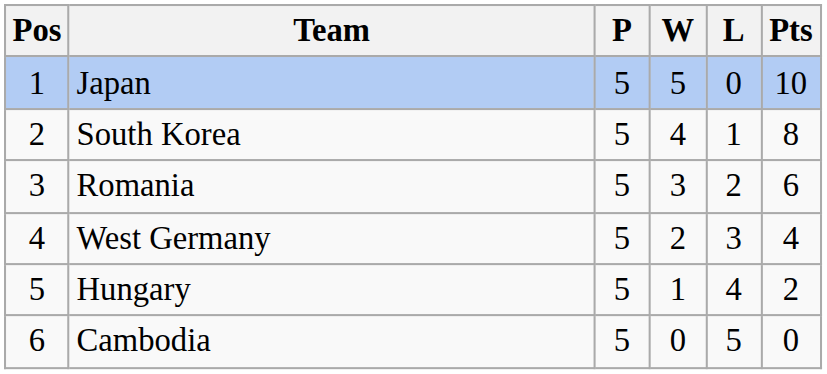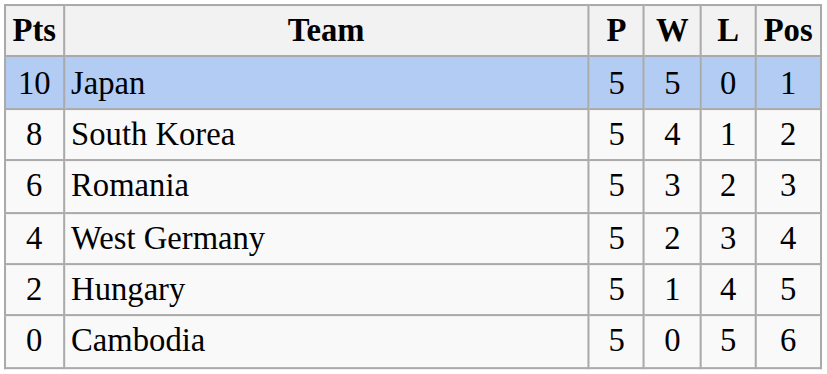columns swapped: Pos <-> Pts
